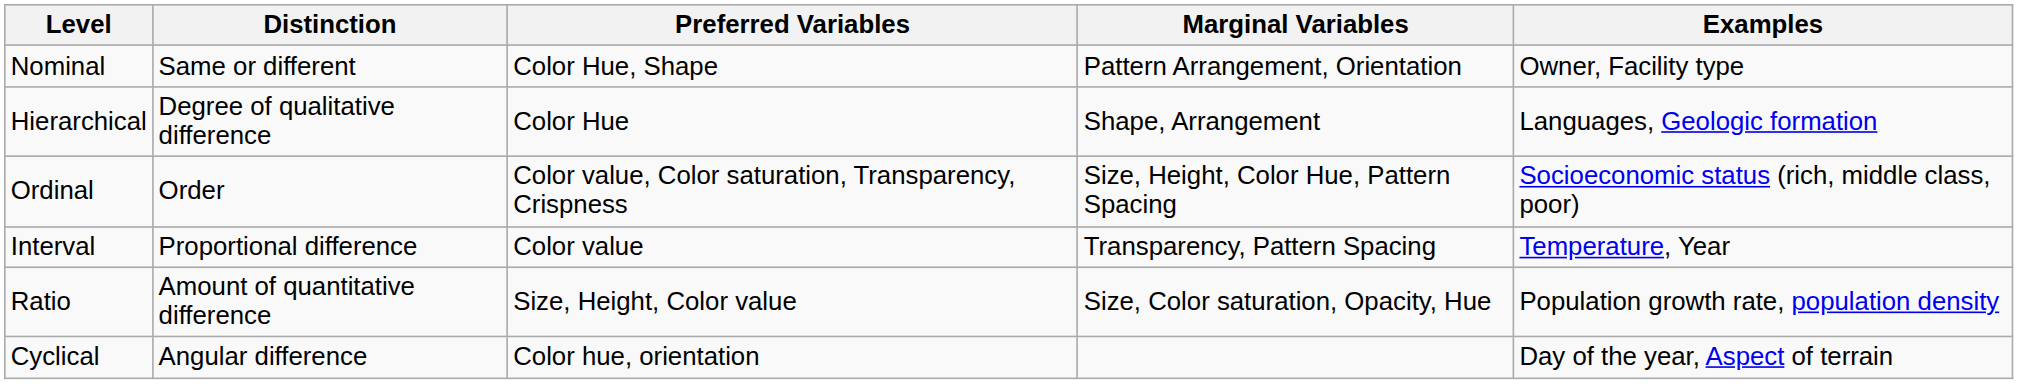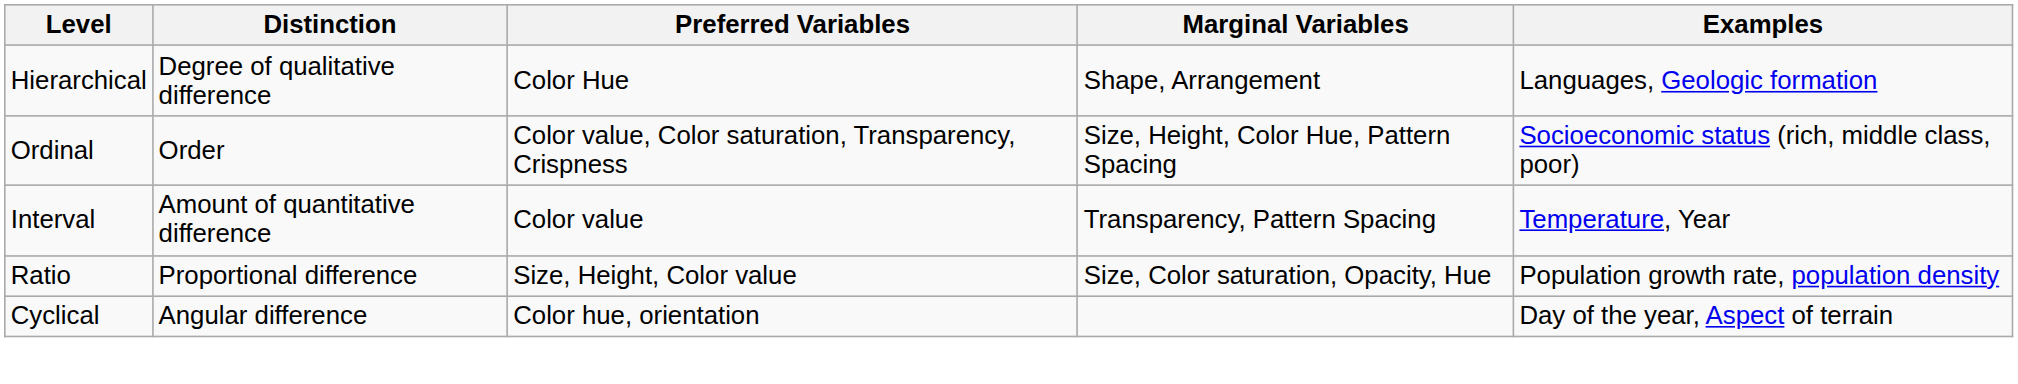- row: Nominal | Same or different | Color Hue, Shape | Pattern Arrangement, Orientation | Owner, Facility type
Interval | Distinction: Proportional difference -> Amount of quantitative difference
Ratio | Distinction: Amount of quantitative difference -> Proportional difference
